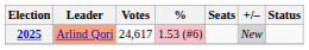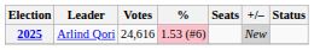2025 | Leader: lightsalmon background -> no background
2025 | Votes: 24,617 -> 24,616
